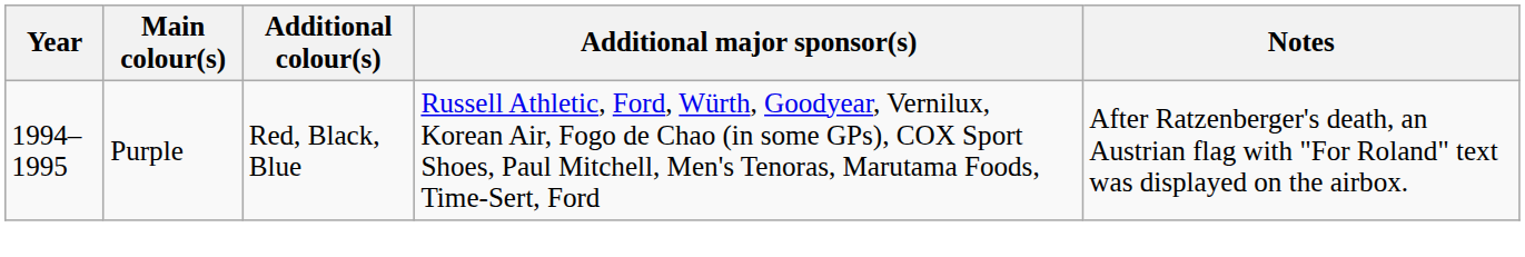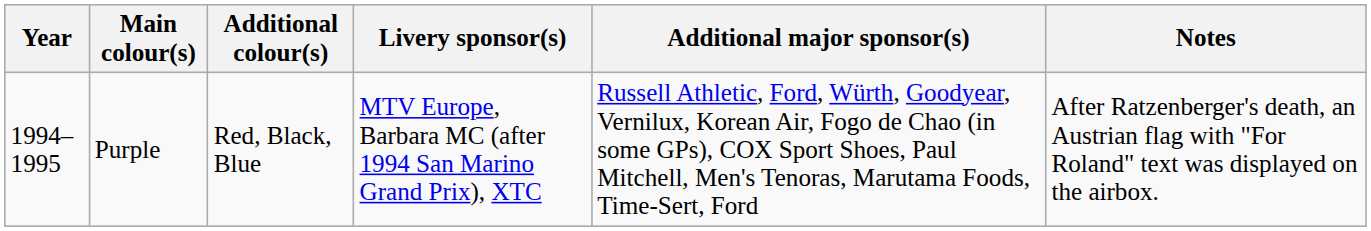+ column: Livery sponsor(s) | MTV Europe, Barbara MC (after 1994 San Marino Grand Prix), XTC
